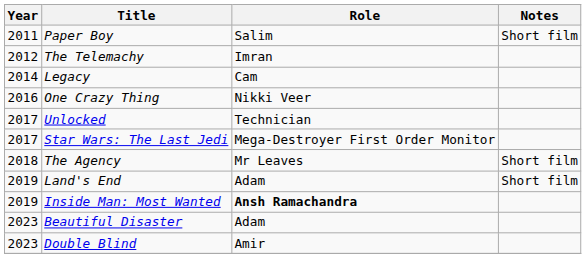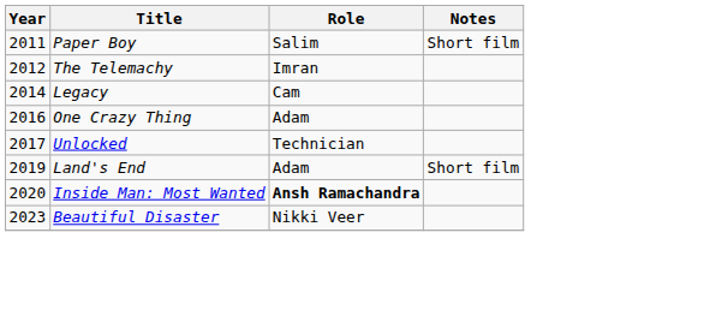One Crazy Thing | Role: Nikki Veer -> Adam
- row: 2017 | Star Wars: The Last Jedi | Mega-Destroyer First Order Monitor
- row: 2018 | The Agency | Mr Leaves | Short film
Inside Man: Most Wanted | Year: 2019 -> 2020
Beautiful Disaster | Role: Adam -> Nikki Veer
- row: 2023 | Double Blind | Amir
